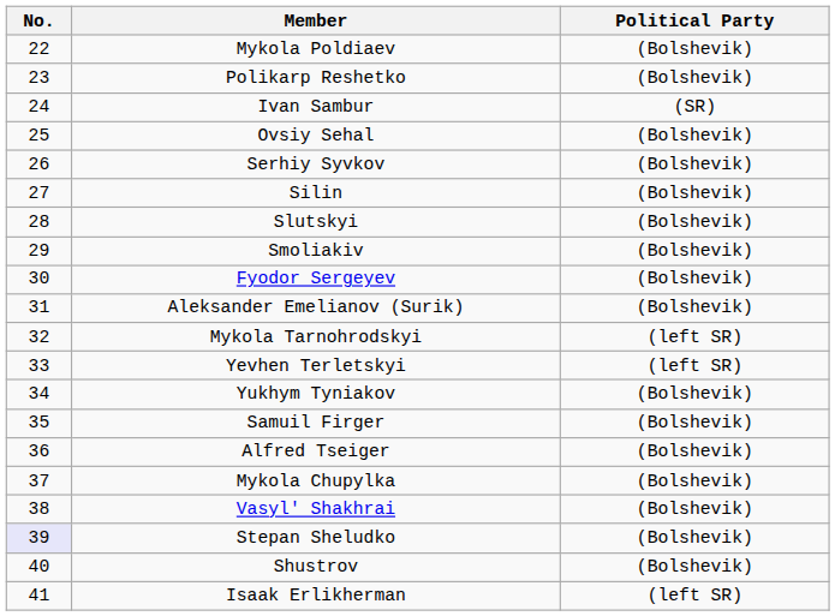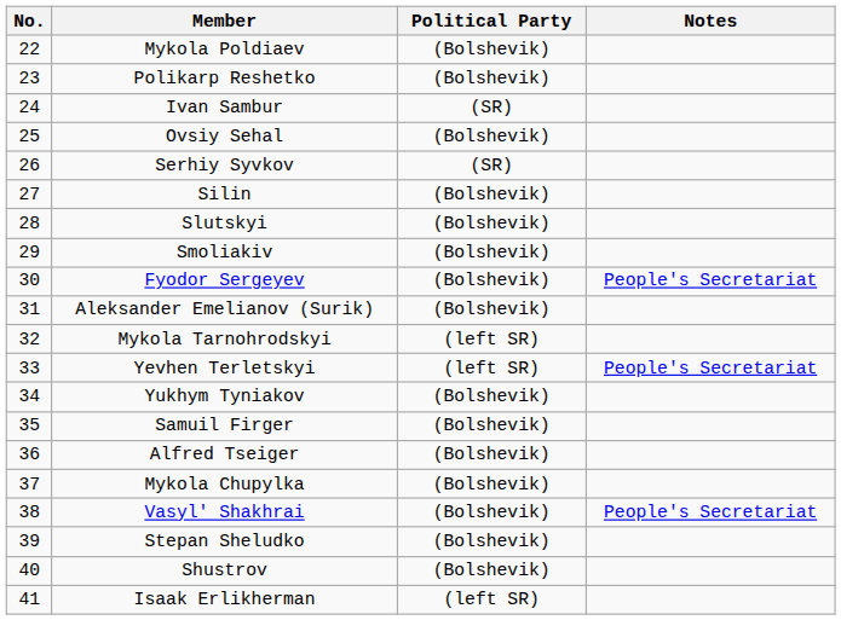+ column: Notes | People's Secretariat | People's Secretariat | People's Secretariat
Serhiy Syvkov | Political Party: (Bolshevik) -> (SR)
Stepan Sheludko | No.: lavender background -> no background
